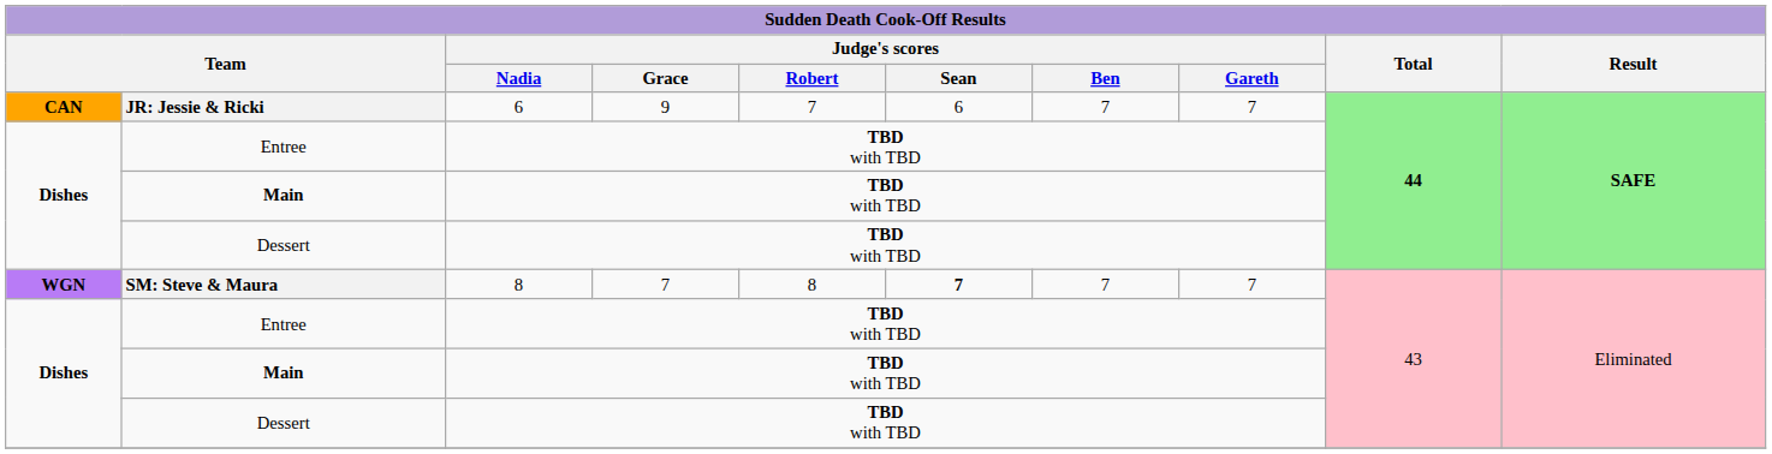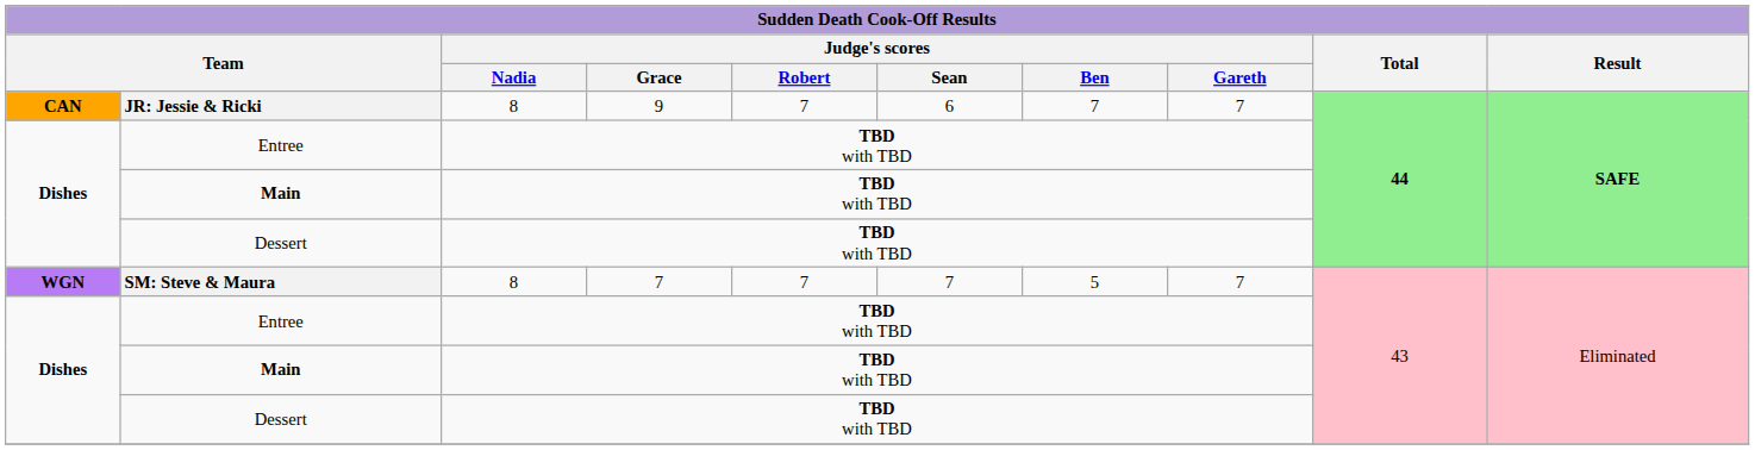JR: Jessie & Ricki | Judge's scores / Nadia: 6 -> 8
SM: Steve & Maura | Judge's scores / Robert: 8 -> 7
SM: Steve & Maura | Judge's scores / Sean: bold -> normal
SM: Steve & Maura | Judge's scores / Ben: 7 -> 5
